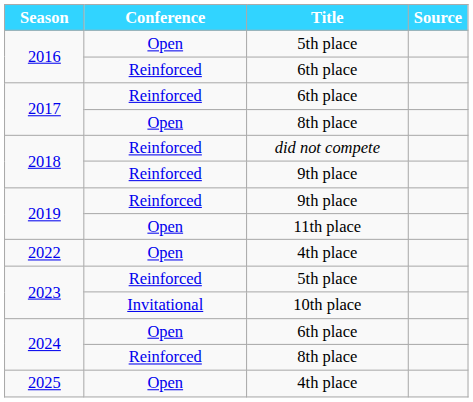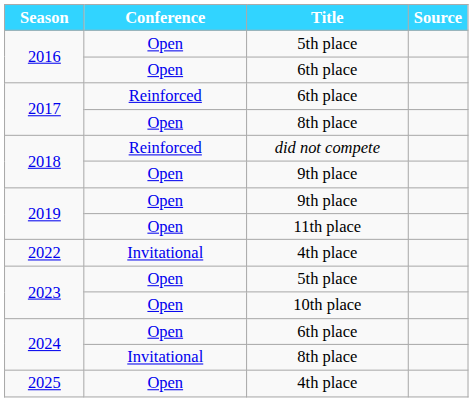2016 / 6th place | Conference: Reinforced -> Open
2018 / 9th place | Conference: Reinforced -> Open
2019 / 9th place | Conference: Reinforced -> Open
2022 | Conference: Open -> Invitational
2023 / 5th place | Conference: Reinforced -> Open
2023 / 10th place | Conference: Invitational -> Open
2024 / 8th place | Conference: Reinforced -> Invitational
